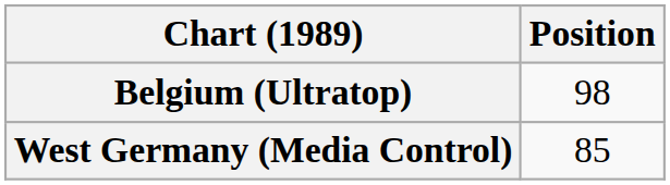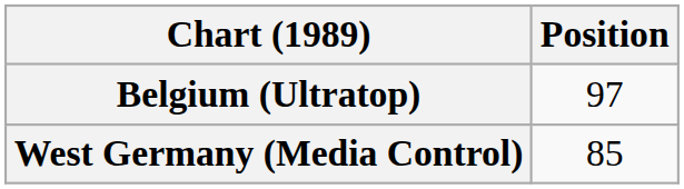Belgium (Ultratop) | Position: 98 -> 97
